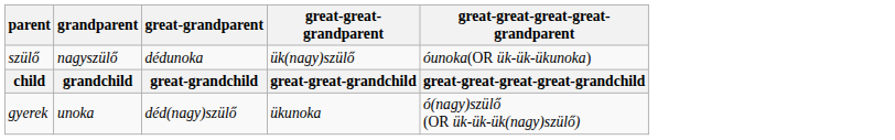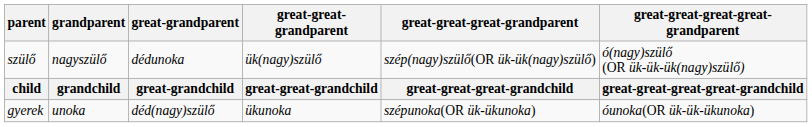+ column: great-great-great-grandparent | szép(nagy)szülő(OR ük-ük(nagy)szülő) | great-great-great-grandchild | szépunoka(OR ük-ükunoka)
szülő | great-great-great-great- grandparent: óunoka(OR ük-ük-ükunoka) -> ó(nagy)szülő (OR ük-ük-ük(nagy)szülő)
gyerek | great-great-great-great- grandparent: ó(nagy)szülő (OR ük-ük-ük(nagy)szülő) -> óunoka(OR ük-ük-ükunoka)
